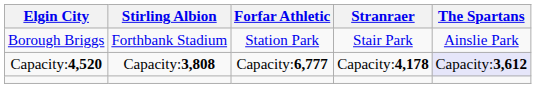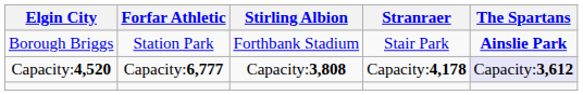columns swapped: Forfar Athletic <-> Stirling Albion
Borough Briggs | The Spartans: normal -> bold
